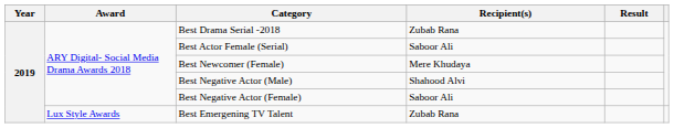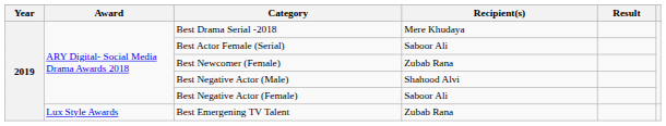Best Drama Serial -2018 | Recipient(s): Zubab Rana -> Mere Khudaya
Best Newcomer (Female) | Recipient(s): Mere Khudaya -> Zubab Rana
